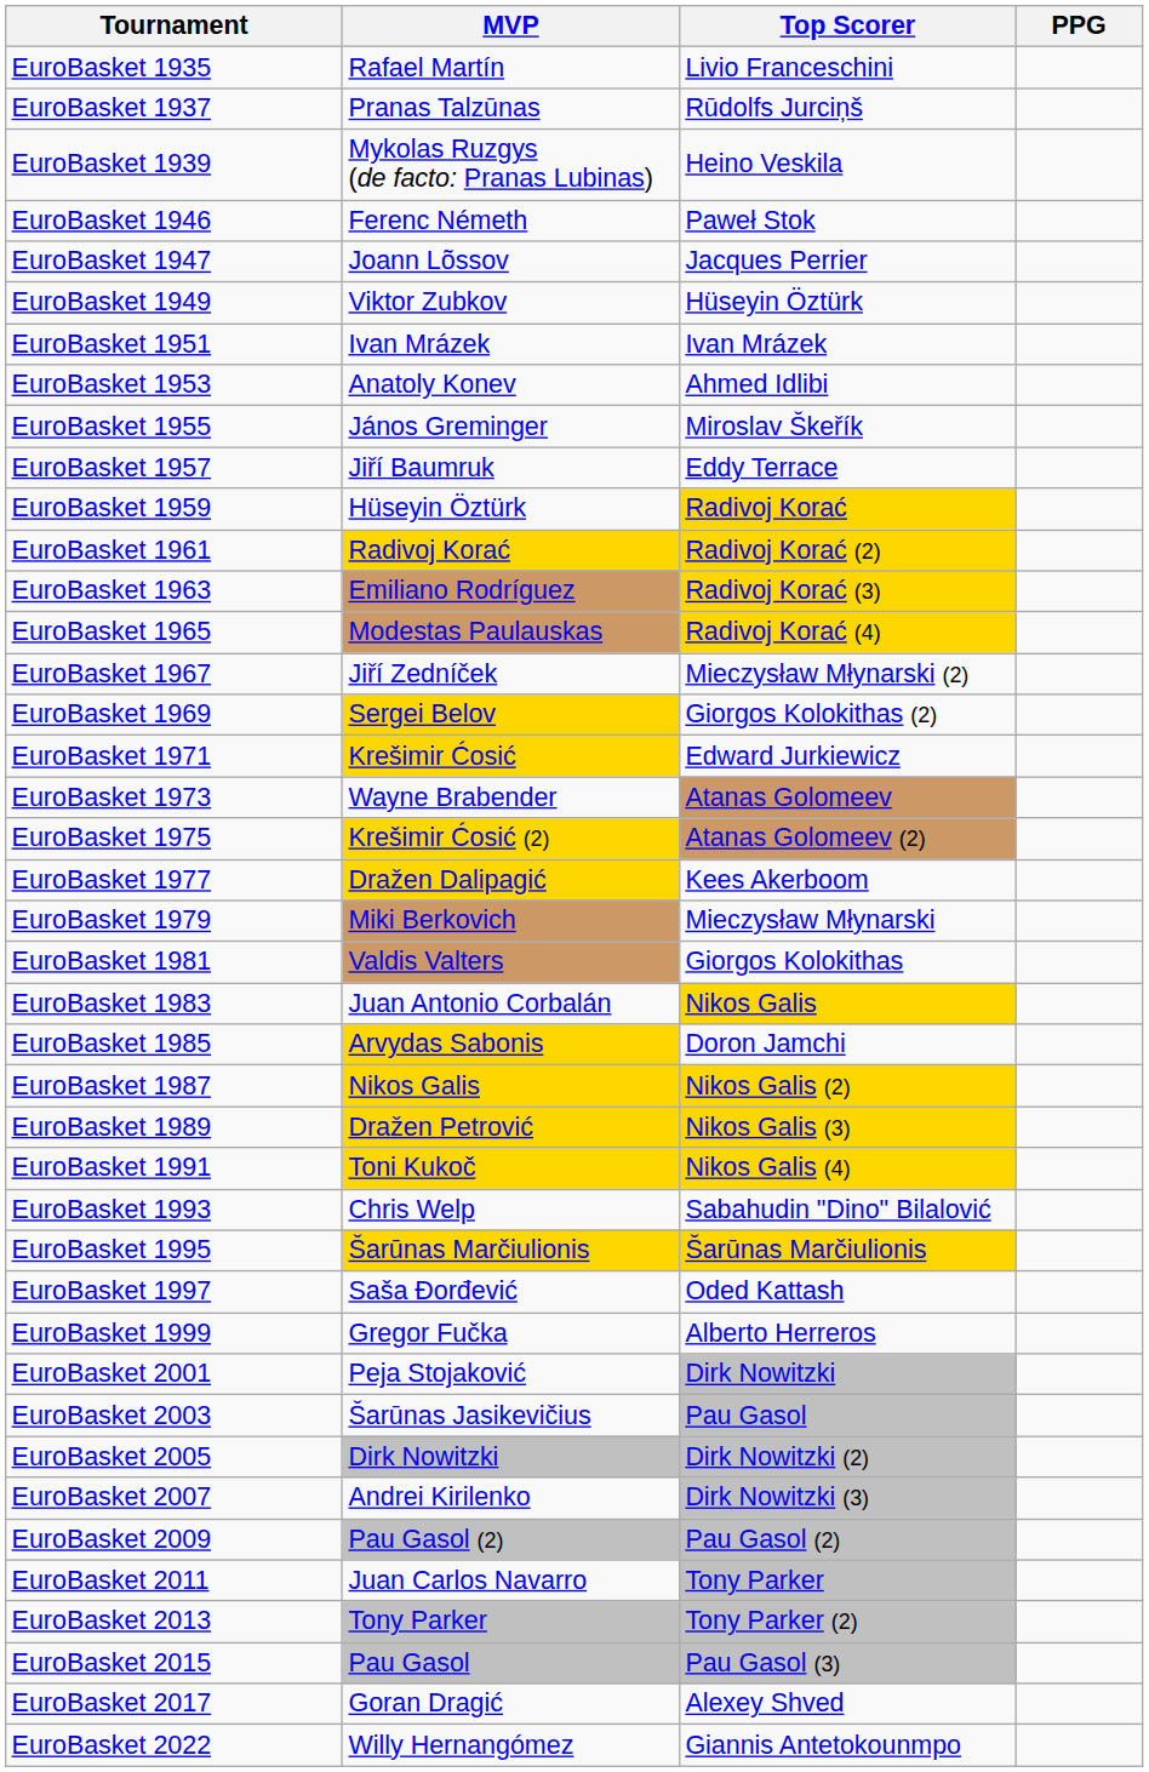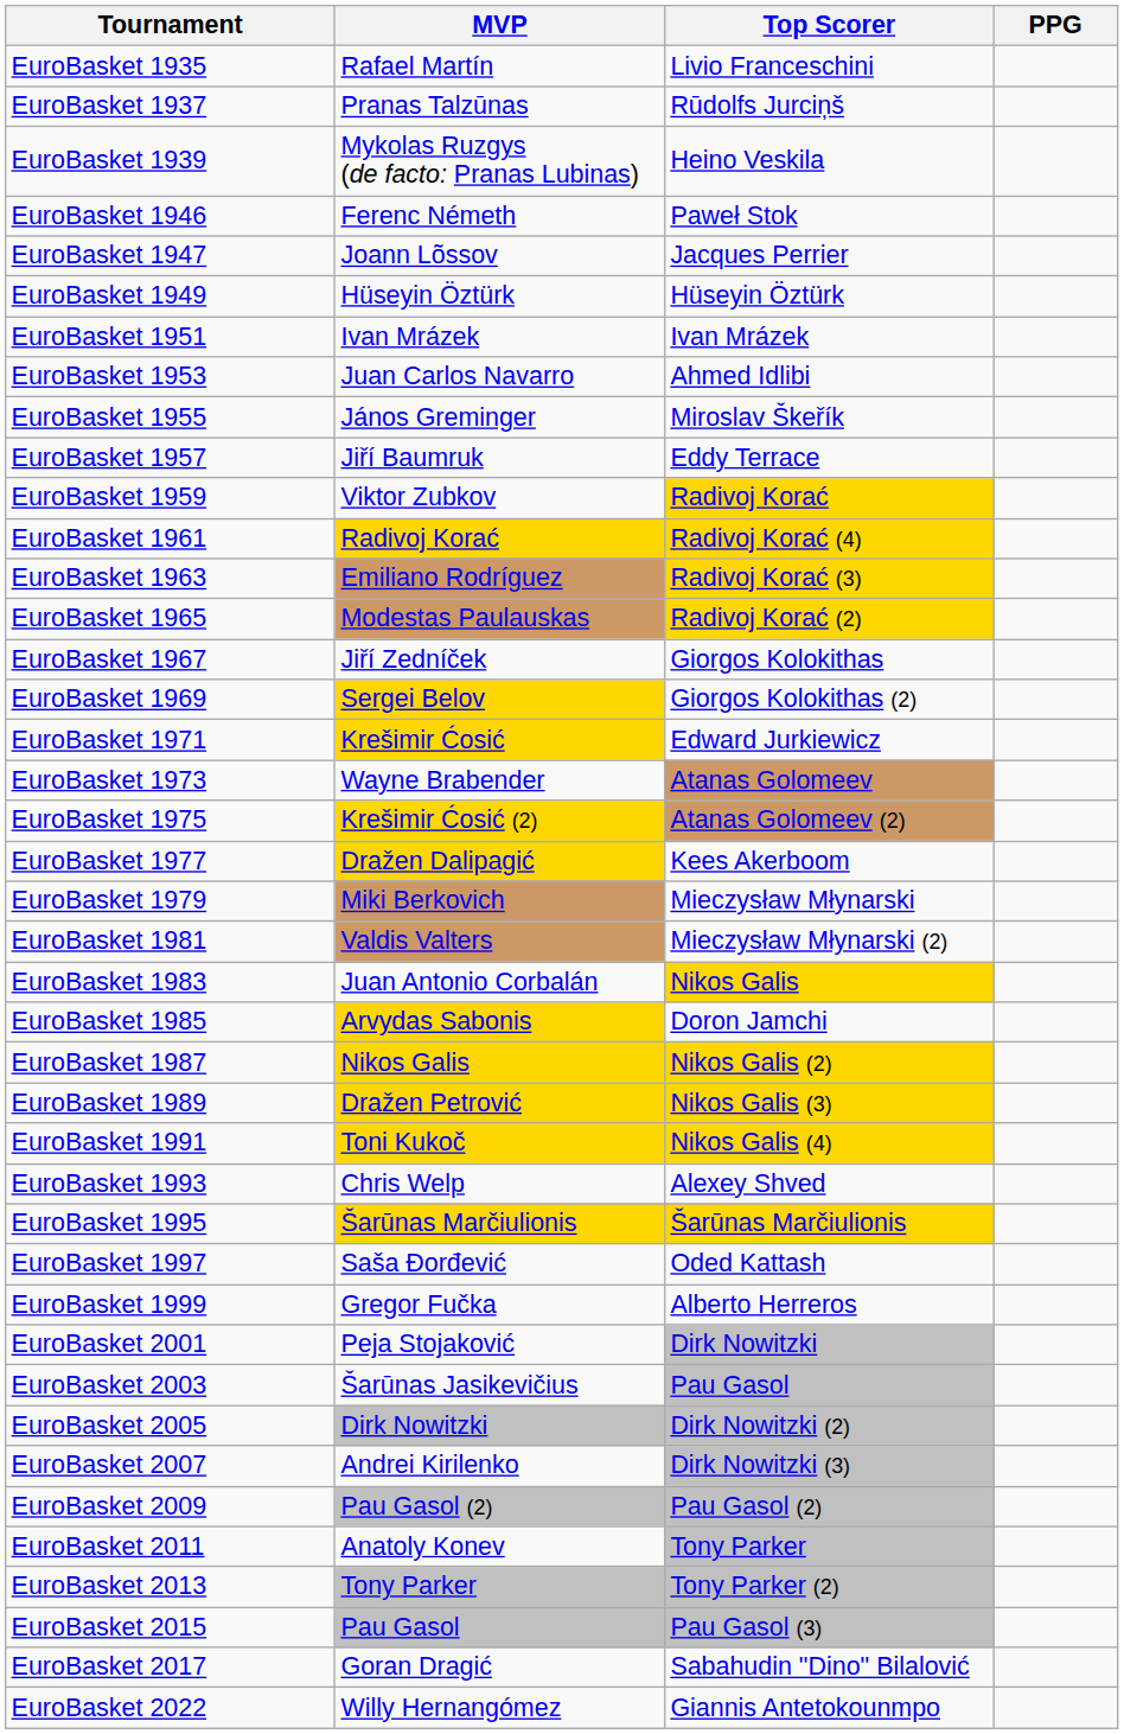EuroBasket 1949 | MVP: Viktor Zubkov -> Hüseyin Öztürk
EuroBasket 1953 | MVP: Anatoly Konev -> Juan Carlos Navarro
EuroBasket 1959 | MVP: Hüseyin Öztürk -> Viktor Zubkov
EuroBasket 1961 | Top Scorer: Radivoj Korać (2) -> Radivoj Korać (4)
EuroBasket 1965 | Top Scorer: Radivoj Korać (4) -> Radivoj Korać (2)
EuroBasket 1967 | Top Scorer: Mieczysław Młynarski (2) -> Giorgos Kolokithas
EuroBasket 1981 | Top Scorer: Giorgos Kolokithas -> Mieczysław Młynarski (2)
EuroBasket 1993 | Top Scorer: Sabahudin "Dino" Bilalović -> Alexey Shved
EuroBasket 2011 | MVP: Juan Carlos Navarro -> Anatoly Konev
EuroBasket 2017 | Top Scorer: Alexey Shved -> Sabahudin "Dino" Bilalović
